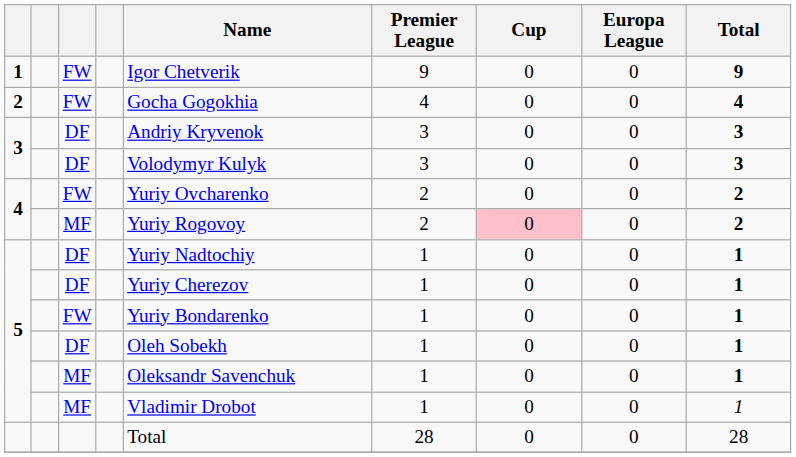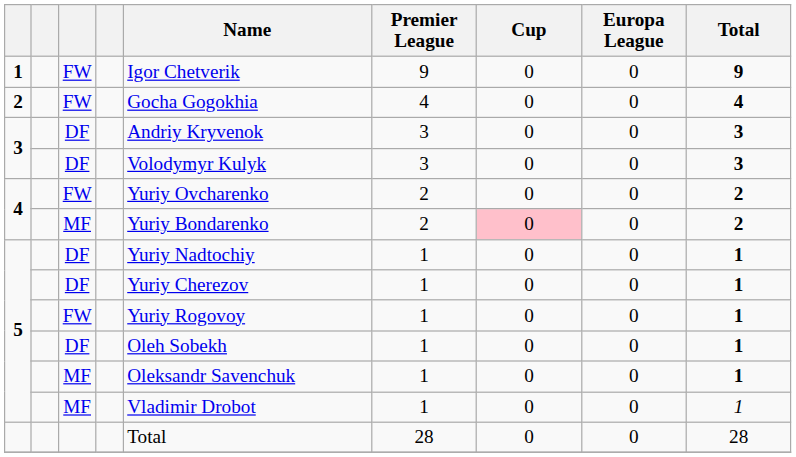4 / MF | Name: Yuriy Rogovoy -> Yuriy Bondarenko
5 / FW | Name: Yuriy Bondarenko -> Yuriy Rogovoy
